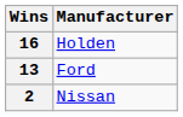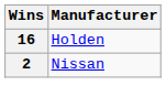- row: 13 | Ford
